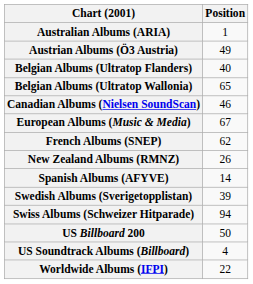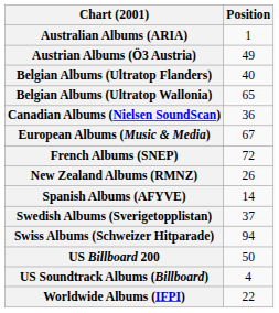Canadian Albums (Nielsen SoundScan) | Position: 46 -> 36
French Albums (SNEP) | Position: 62 -> 72
Swedish Albums (Sverigetopplistan) | Position: 39 -> 37
